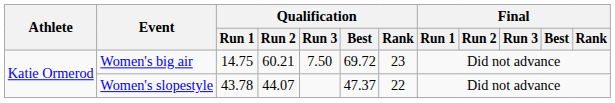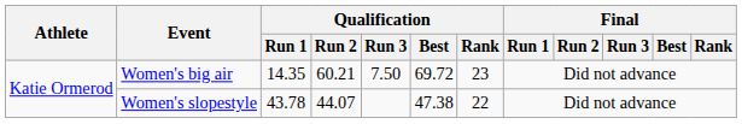Women's big air | Qualification / Run 1: 14.75 -> 14.35
Women's slopestyle | Qualification / Best: 47.37 -> 47.38
